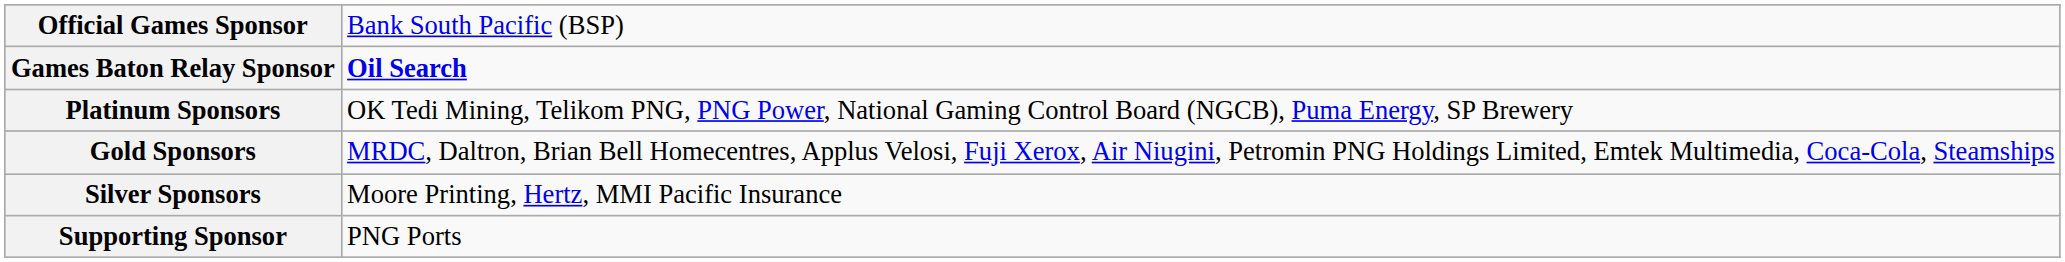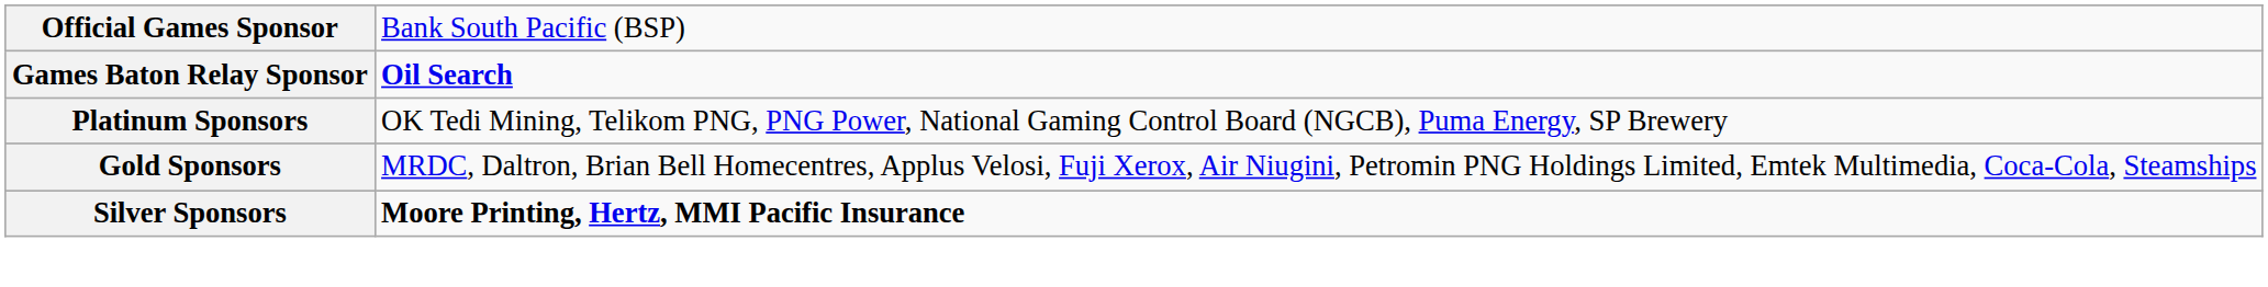Silver Sponsors | column 2: normal -> bold
- row: Supporting Sponsor | PNG Ports
